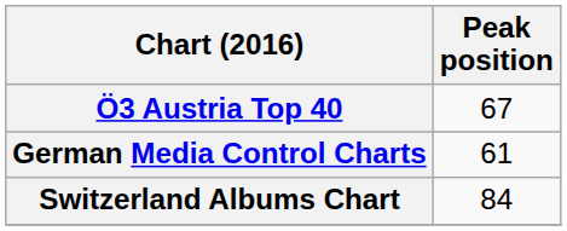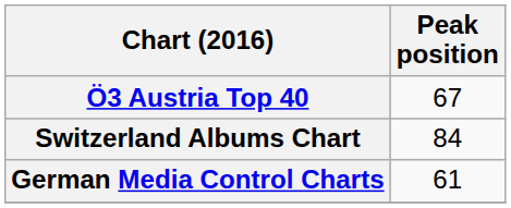rows swapped: German Media Control Charts <-> Switzerland Albums Chart
